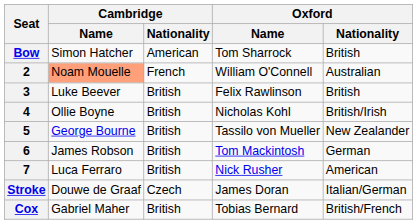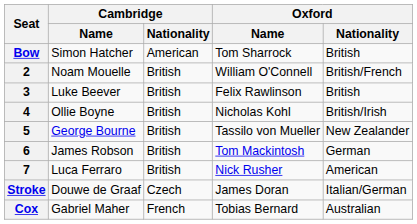2 | Cambridge / Name: lightsalmon background -> no background
2 | Cambridge / Nationality: French -> British
2 | Oxford / Nationality: Australian -> British/French
Cox | Cambridge / Nationality: British -> French
Cox | Oxford / Nationality: British/French -> Australian
